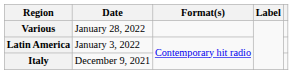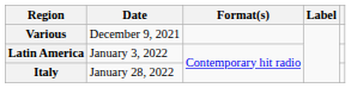Various | Date: January 28, 2022 -> December 9, 2021
Italy | Date: December 9, 2021 -> January 28, 2022
